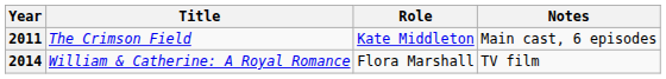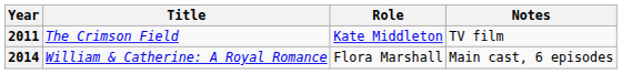2011 | Notes: Main cast, 6 episodes -> TV film
2014 | Notes: TV film -> Main cast, 6 episodes
